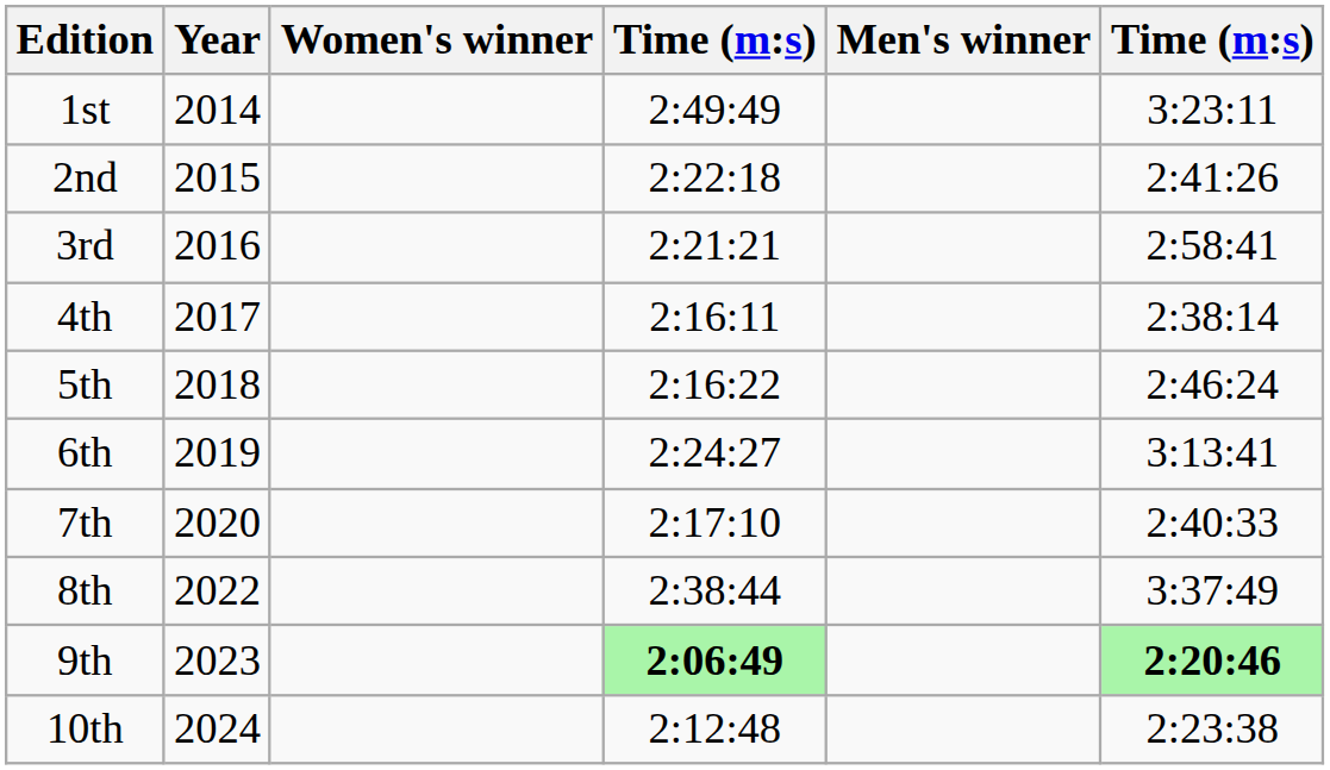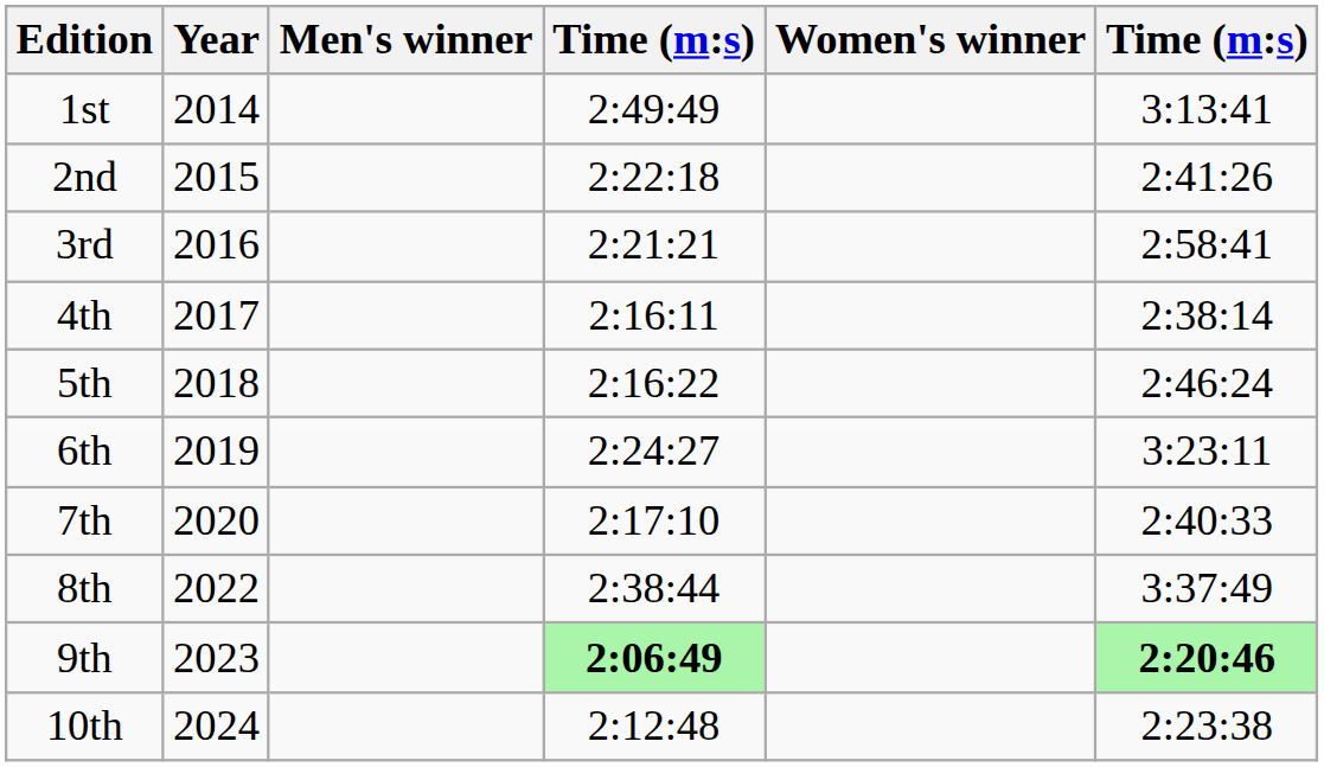columns swapped: Men's winner <-> Women's winner
1st | column 6: 3:23:11 -> 3:13:41
6th | column 6: 3:13:41 -> 3:23:11
